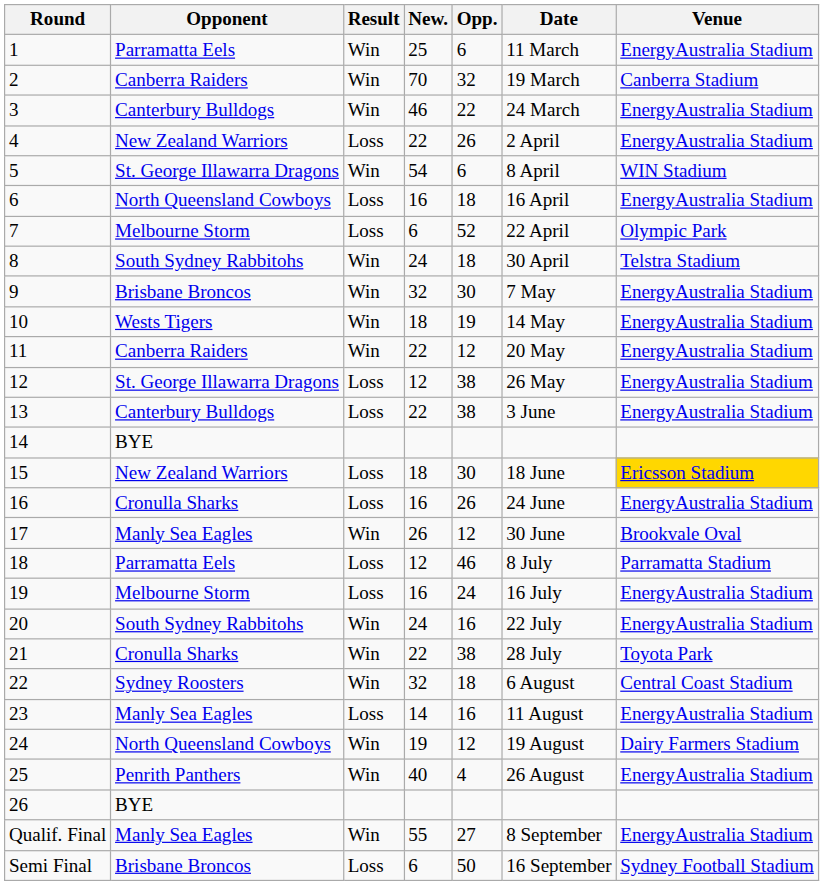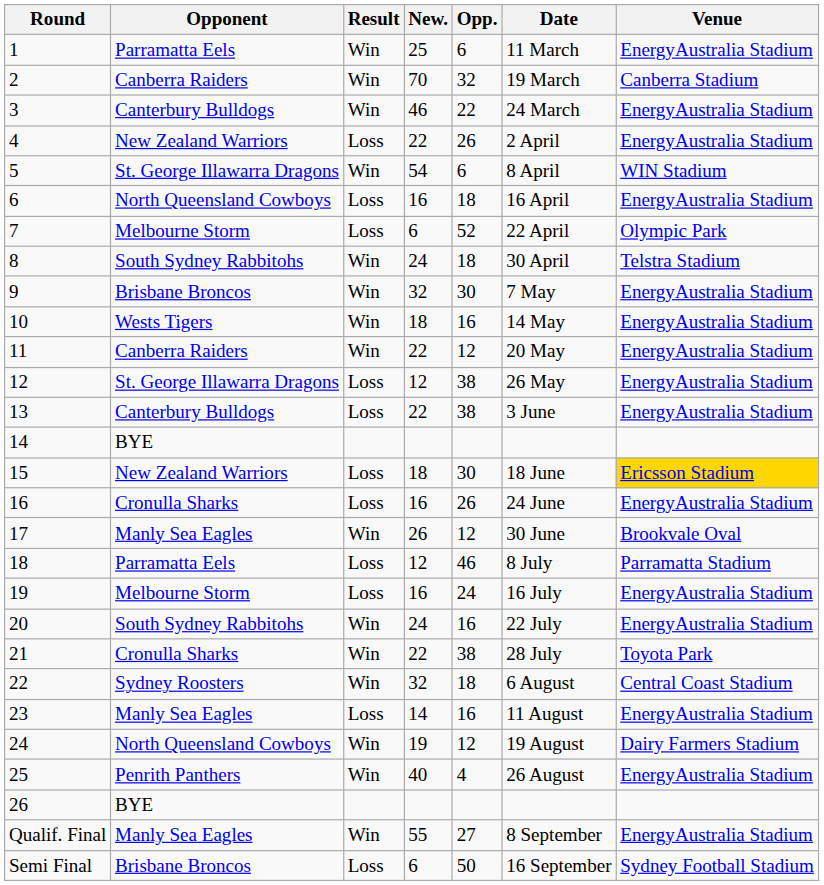10 | Opp.: 19 -> 16
